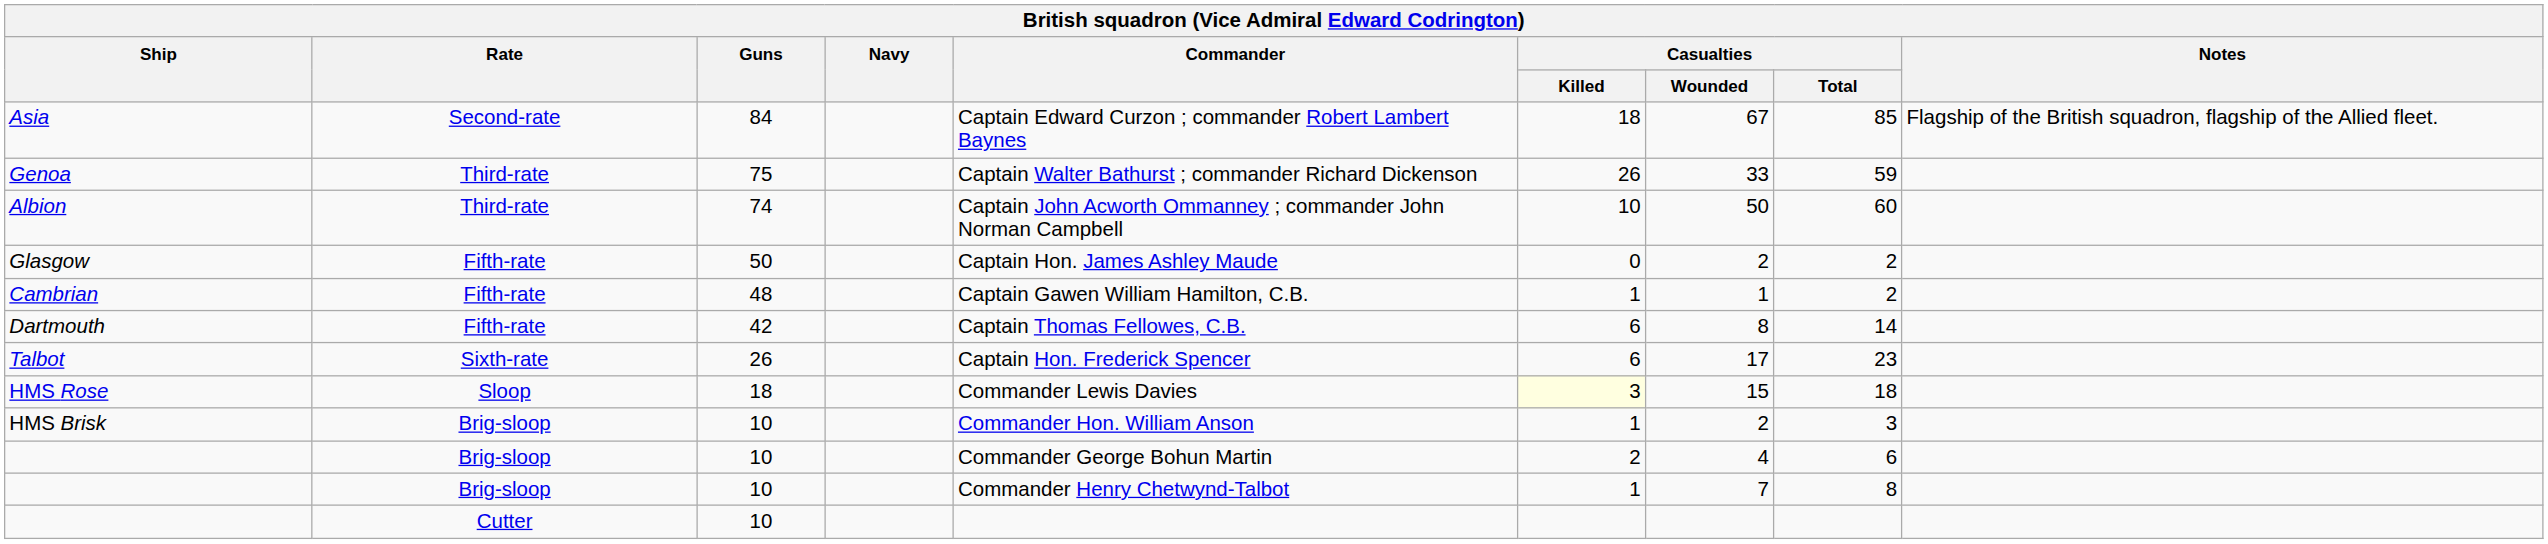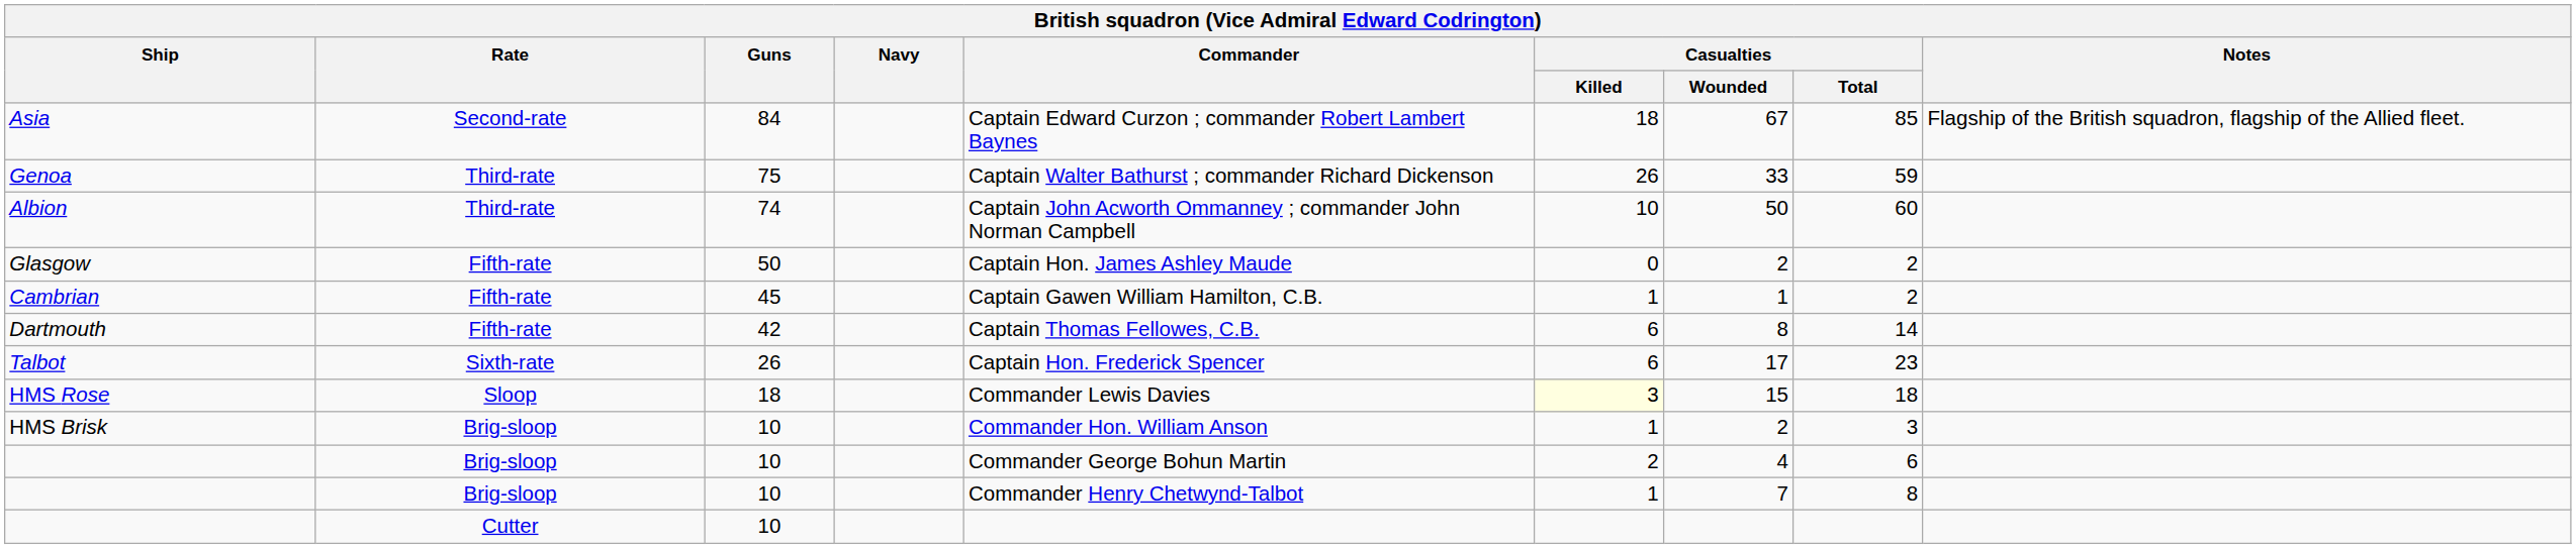Cambrian | Guns: 48 -> 45
